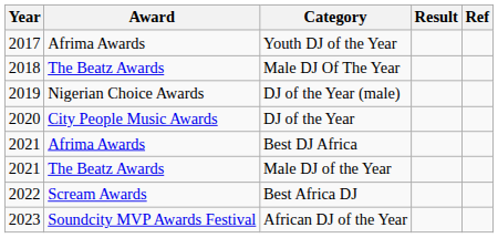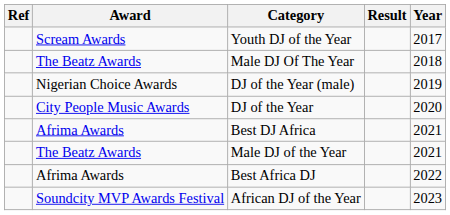columns swapped: Year <-> Ref
Youth DJ of the Year | Award: Afrima Awards -> Scream Awards
Best Africa DJ | Award: Scream Awards -> Afrima Awards
